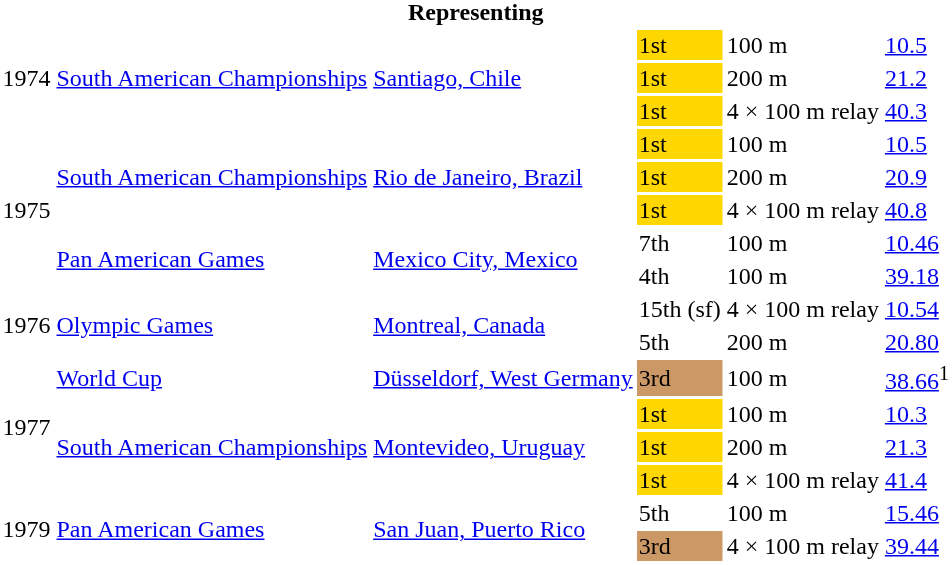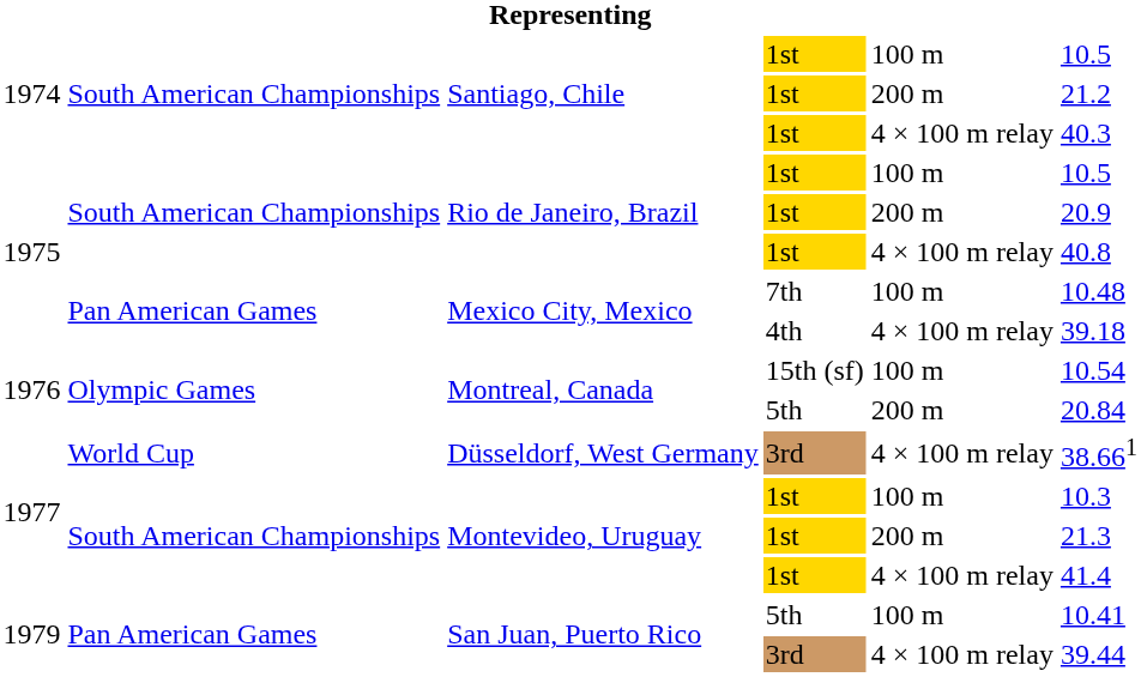Mexico City, Mexico / 7th | column 6: 10.46 -> 10.48
Mexico City, Mexico / 4th | column 5: 100 m -> 4 × 100 m relay
Montreal, Canada / 15th (sf) | column 5: 4 × 100 m relay -> 100 m
Montreal, Canada / 5th | column 6: 20.80 -> 20.84
Düsseldorf, West Germany | column 5: 100 m -> 4 × 100 m relay
San Juan, Puerto Rico / 5th | column 6: 15.46 -> 10.41
